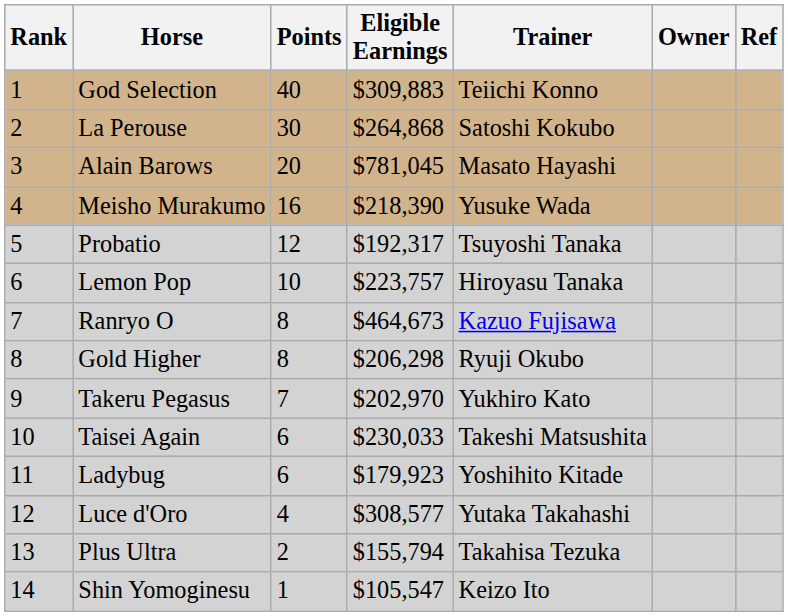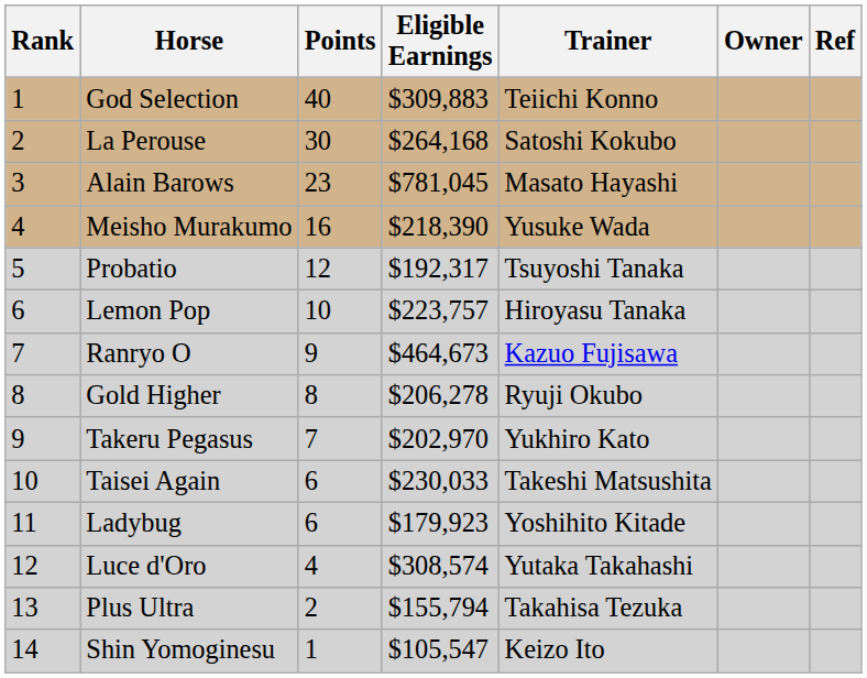La Perouse | Eligible Earnings: $264,868 -> $264,168
Alain Barows | Points: 20 -> 23
Ranryo O | Points: 8 -> 9
Gold Higher | Eligible Earnings: $206,298 -> $206,278
Luce d'Oro | Eligible Earnings: $308,577 -> $308,574
